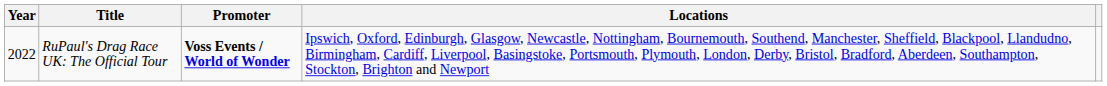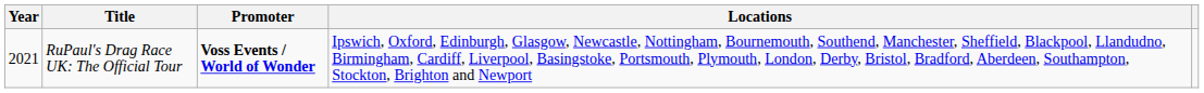RuPaul's Drag Race UK: The Official Tour | Year: 2022 -> 2021
